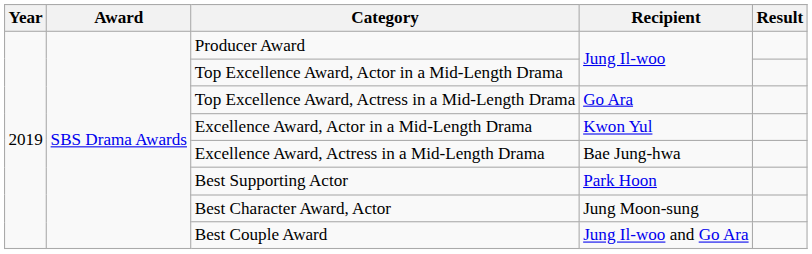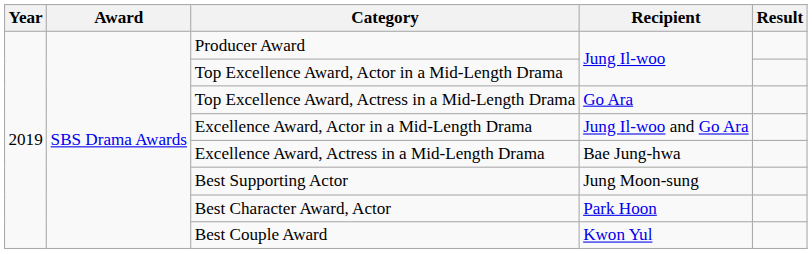Excellence Award, Actor in a Mid-Length Drama | Recipient: Kwon Yul -> Jung Il-woo and Go Ara
Best Supporting Actor | Recipient: Park Hoon -> Jung Moon-sung
Best Character Award, Actor | Recipient: Jung Moon-sung -> Park Hoon
Best Couple Award | Recipient: Jung Il-woo and Go Ara -> Kwon Yul
